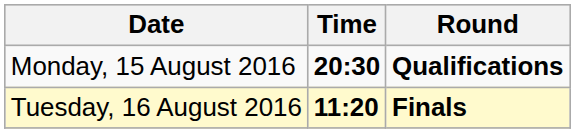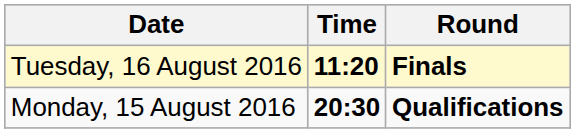rows swapped: Monday, 15 August 2016 <-> Tuesday, 16 August 2016
